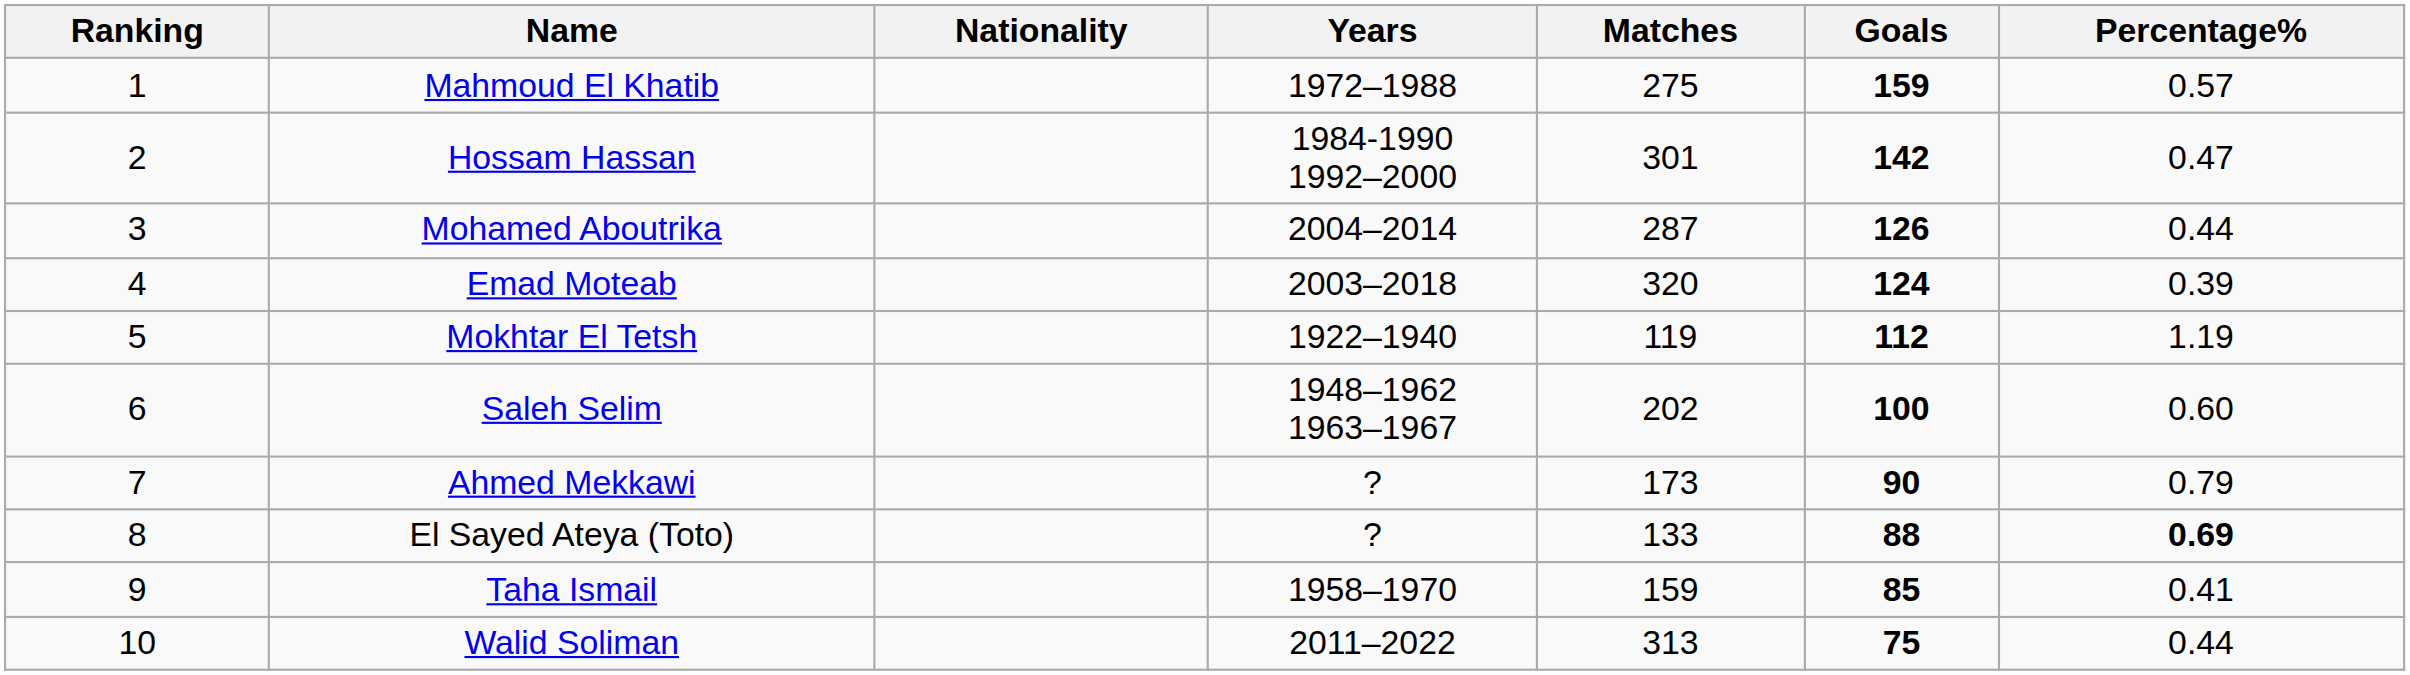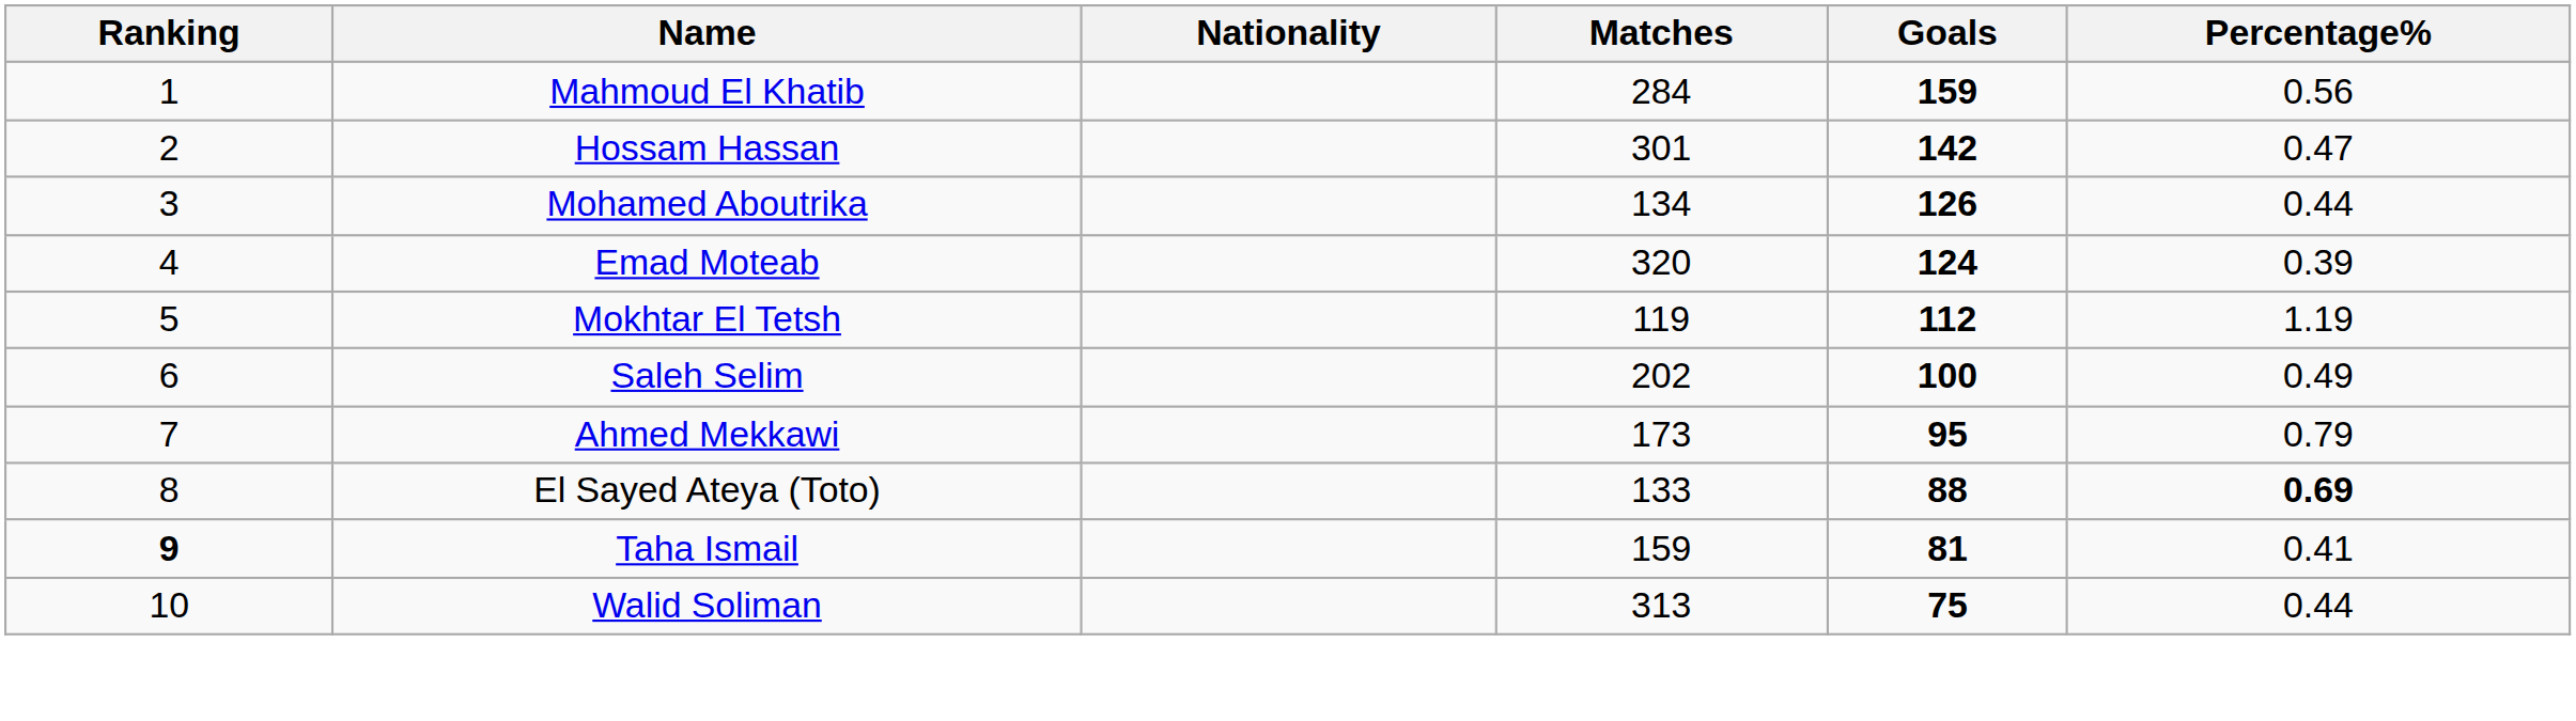- column: Years | 1972–1988 | 1984-1990 1992–2000 | 2004–2014 | 2003–2018 | 1922–1940 | 1948–1962 1963–1967 | ? | ? | 1958–1970 | 2011–2022
Mahmoud El Khatib | Matches: 275 -> 284
Mahmoud El Khatib | Percentage%: 0.57 -> 0.56
Mohamed Aboutrika | Matches: 287 -> 134
Saleh Selim | Percentage%: 0.60 -> 0.49
Ahmed Mekkawi | Goals: 90 -> 95
Taha Ismail | Ranking: normal -> bold
Taha Ismail | Goals: 85 -> 81
